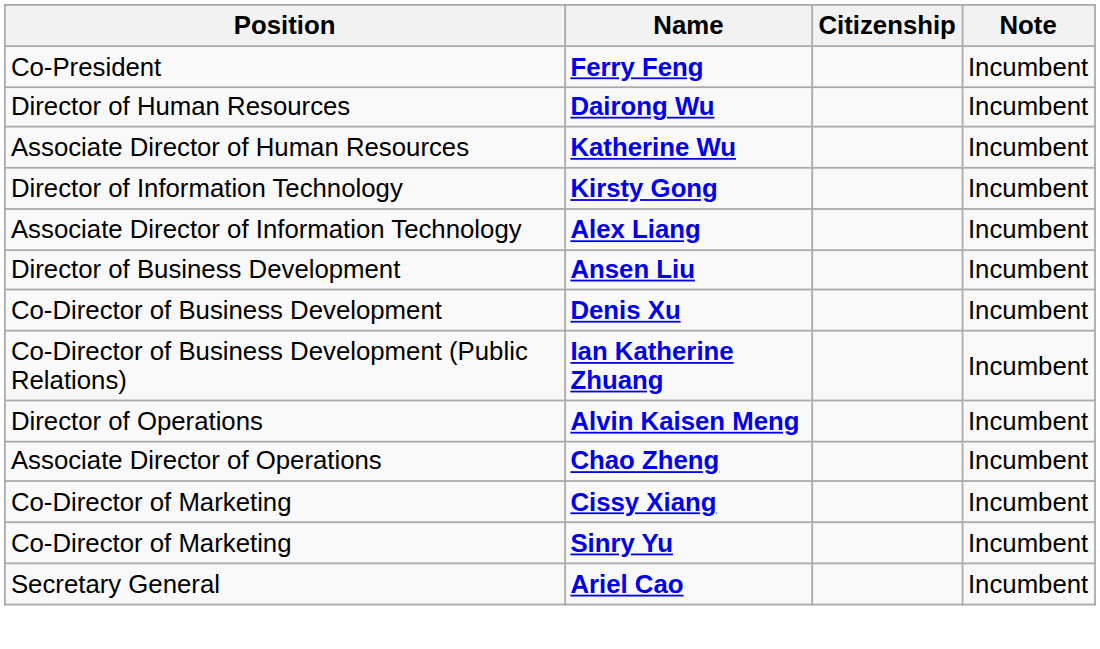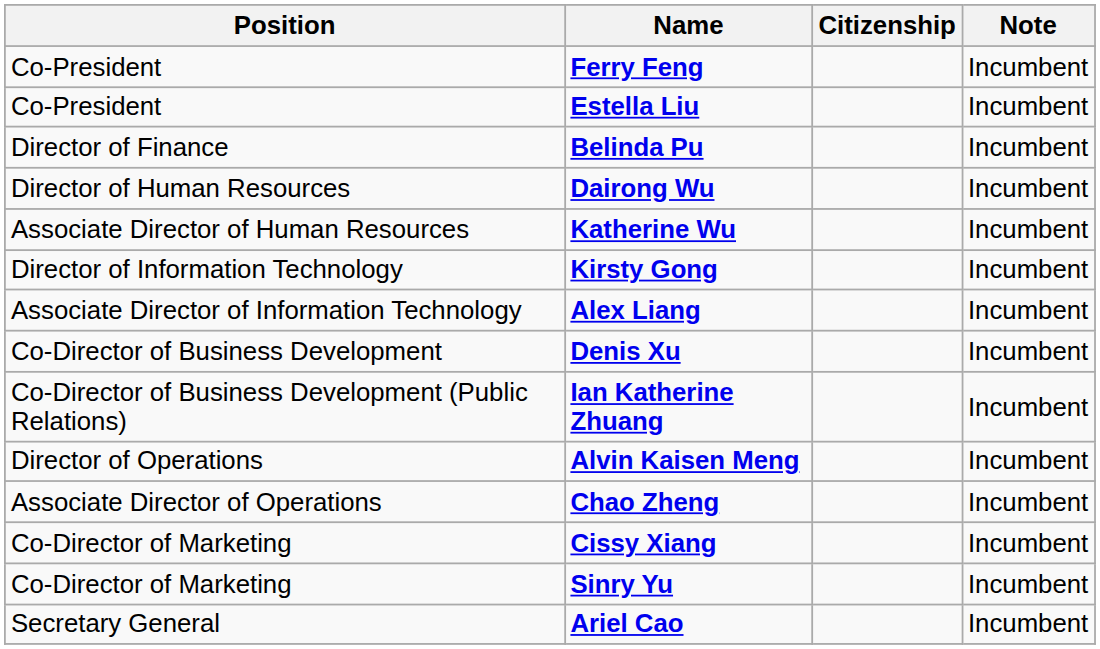+ row: Co-President | Estella Liu | Incumbent
+ row: Director of Finance | Belinda Pu | Incumbent
- row: Director of Business Development | Ansen Liu | Incumbent
